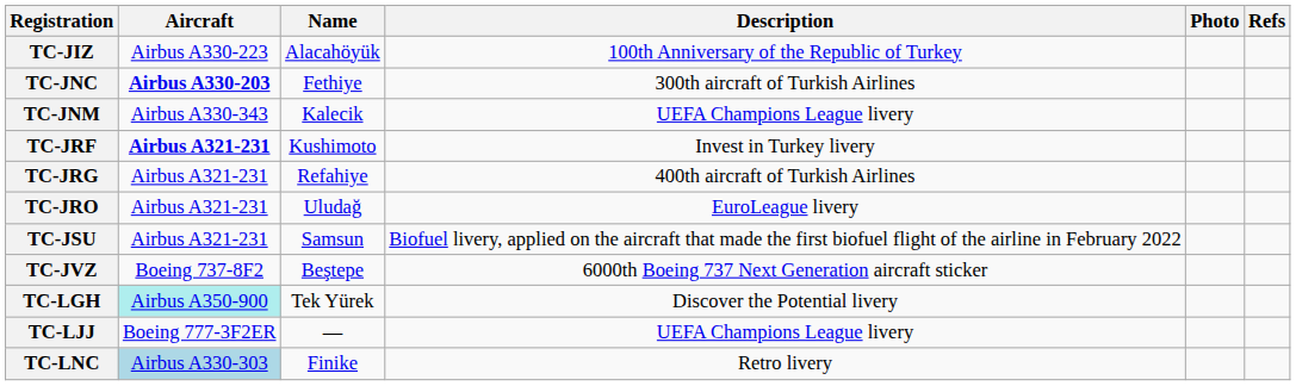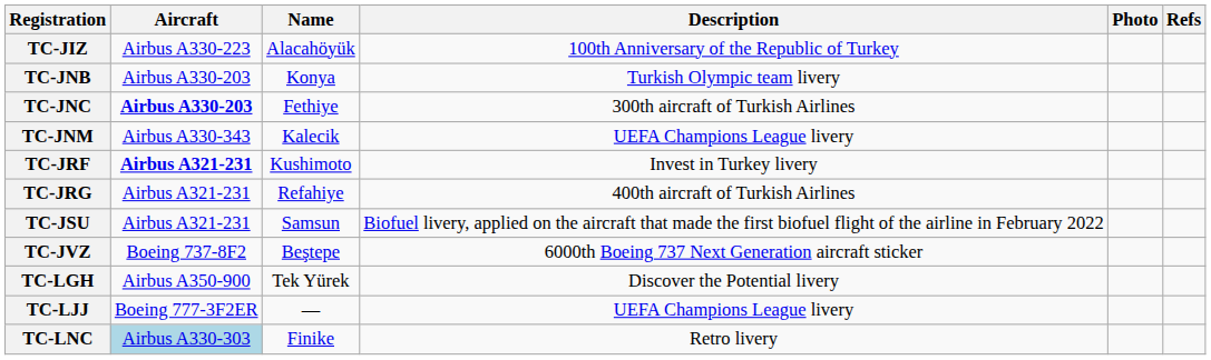+ row: TC-JNB | Airbus A330-203 | Konya | Turkish Olympic team livery
- row: TC-JRO | Airbus A321-231 | Uludağ | EuroLeague livery
TC-LGH | Aircraft: paleturquoise background -> no background
